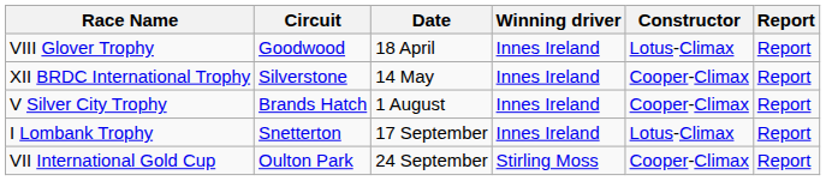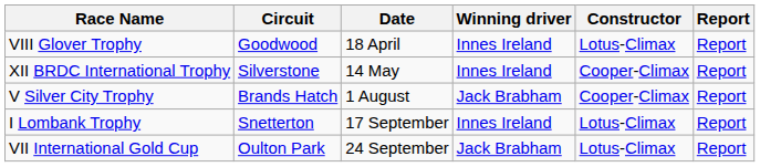V Silver City Trophy | Winning driver: Innes Ireland -> Jack Brabham
VII International Gold Cup | Winning driver: Stirling Moss -> Jack Brabham
VII International Gold Cup | Constructor: Cooper-Climax -> Lotus-Climax
